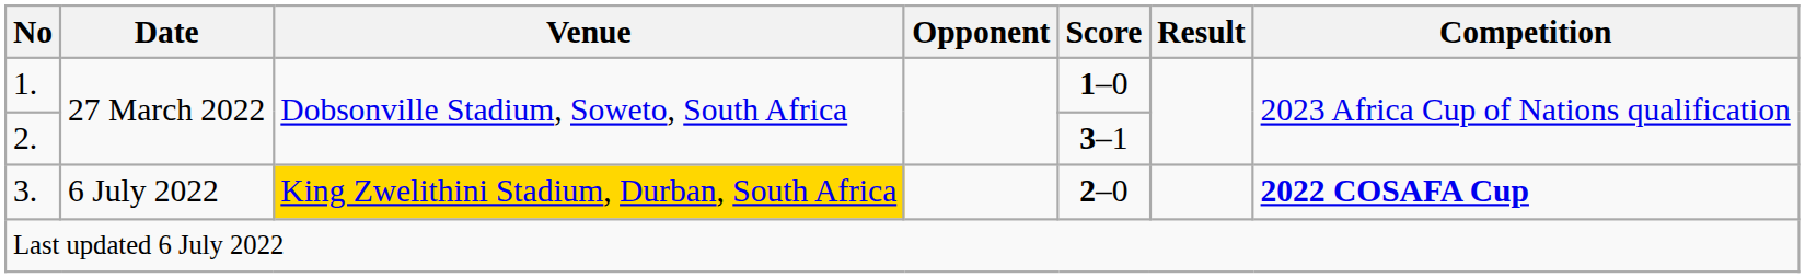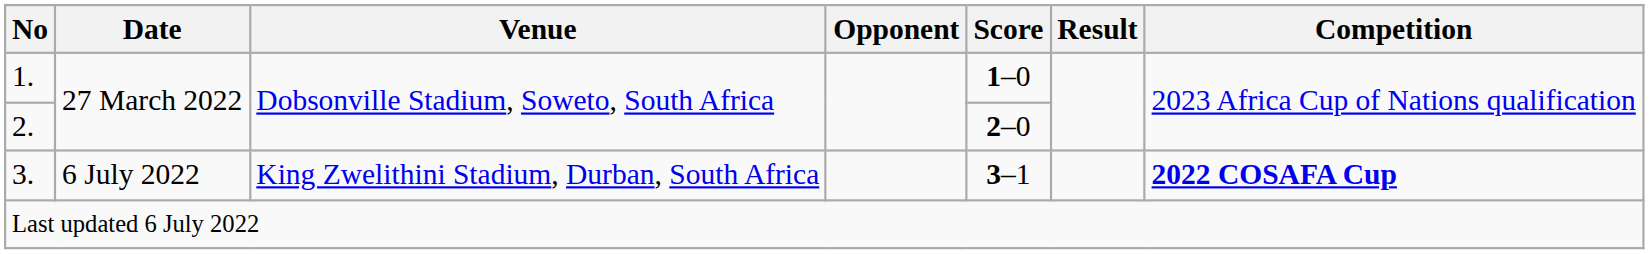2. | Score: 3–1 -> 2–0
3. | Venue: gold background -> no background
3. | Score: 2–0 -> 3–1
